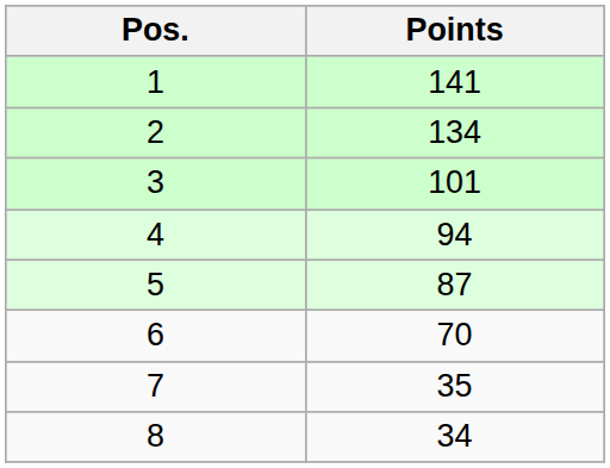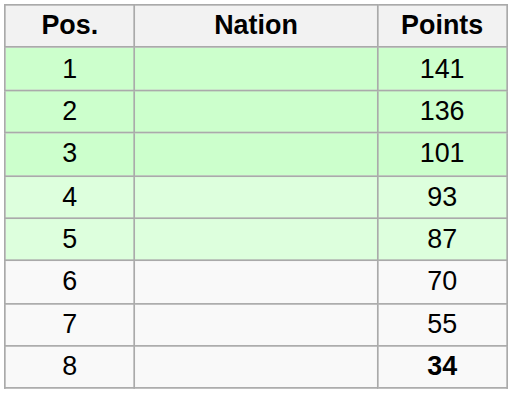+ column: Nation
2 | Points: 134 -> 136
4 | Points: 94 -> 93
7 | Points: 35 -> 55
8 | Points: normal -> bold
